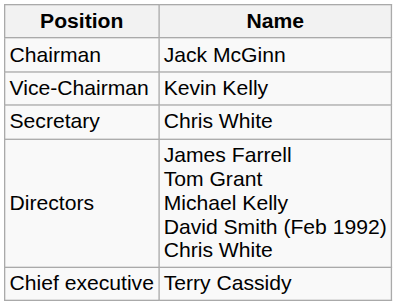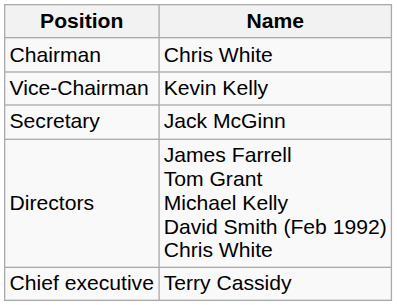Chairman | Name: Jack McGinn -> Chris White
Secretary | Name: Chris White -> Jack McGinn
